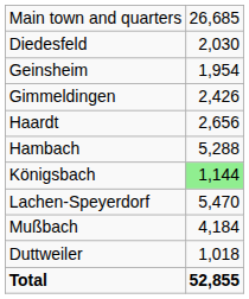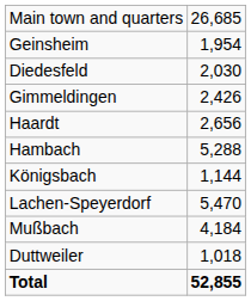rows swapped: Diedesfeld <-> Geinsheim
Königsbach | column 2: lightgreen background -> no background
